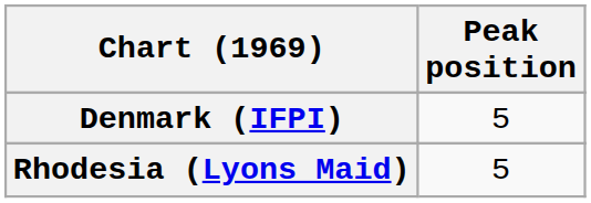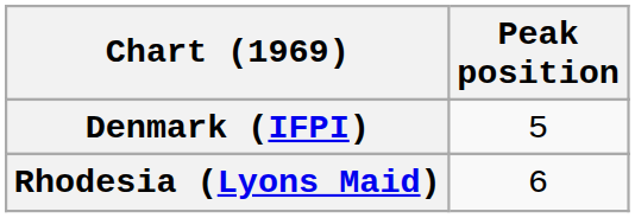Rhodesia (Lyons Maid) | Peak position: 5 -> 6
